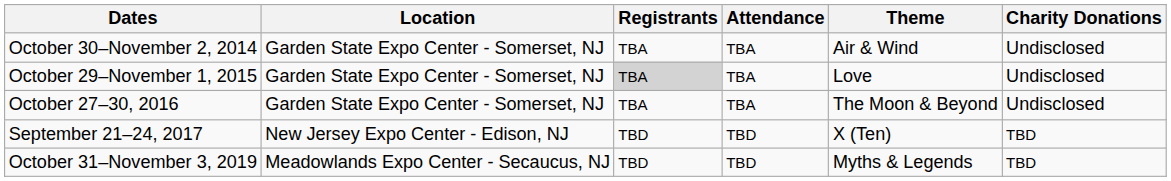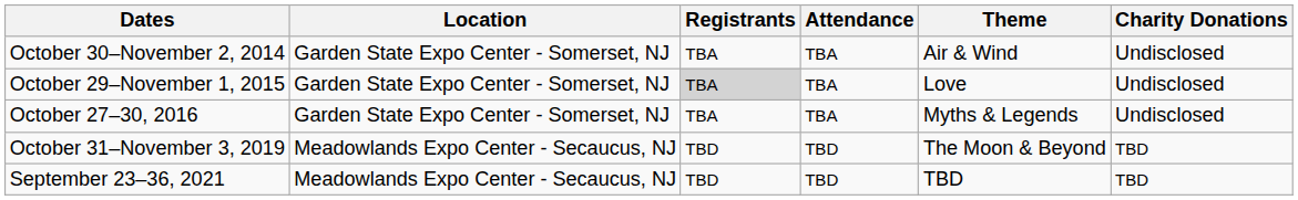October 27–30, 2016 | Theme: The Moon & Beyond -> Myths & Legends
- row: September 21–24, 2017 | New Jersey Expo Center - Edison, NJ | TBD | TBD | X (Ten) | TBD
October 31–November 3, 2019 | Theme: Myths & Legends -> The Moon & Beyond
+ row: September 23–36, 2021 | Meadowlands Expo Center - Secaucus, NJ | TBD | TBD | TBD | TBD
